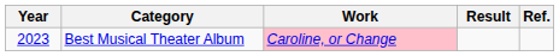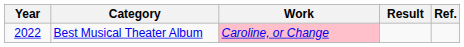Best Musical Theater Album | Year: 2023 -> 2022
